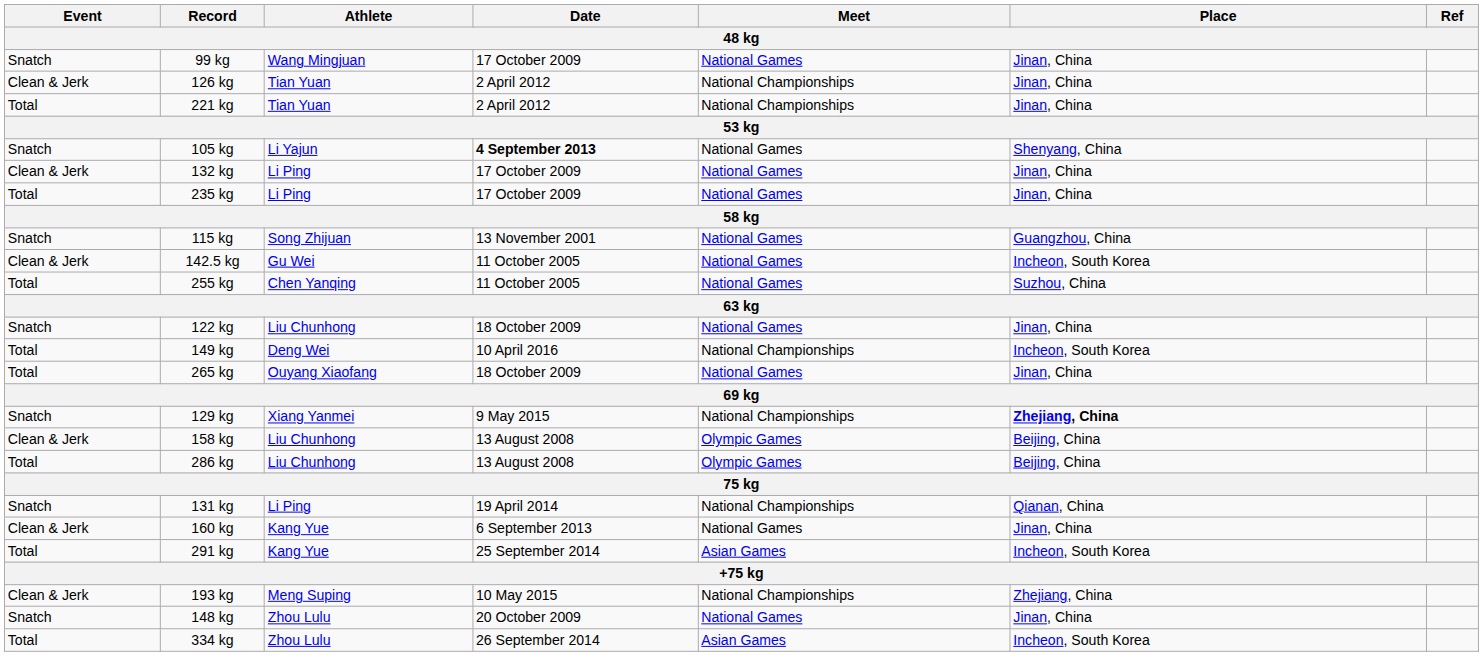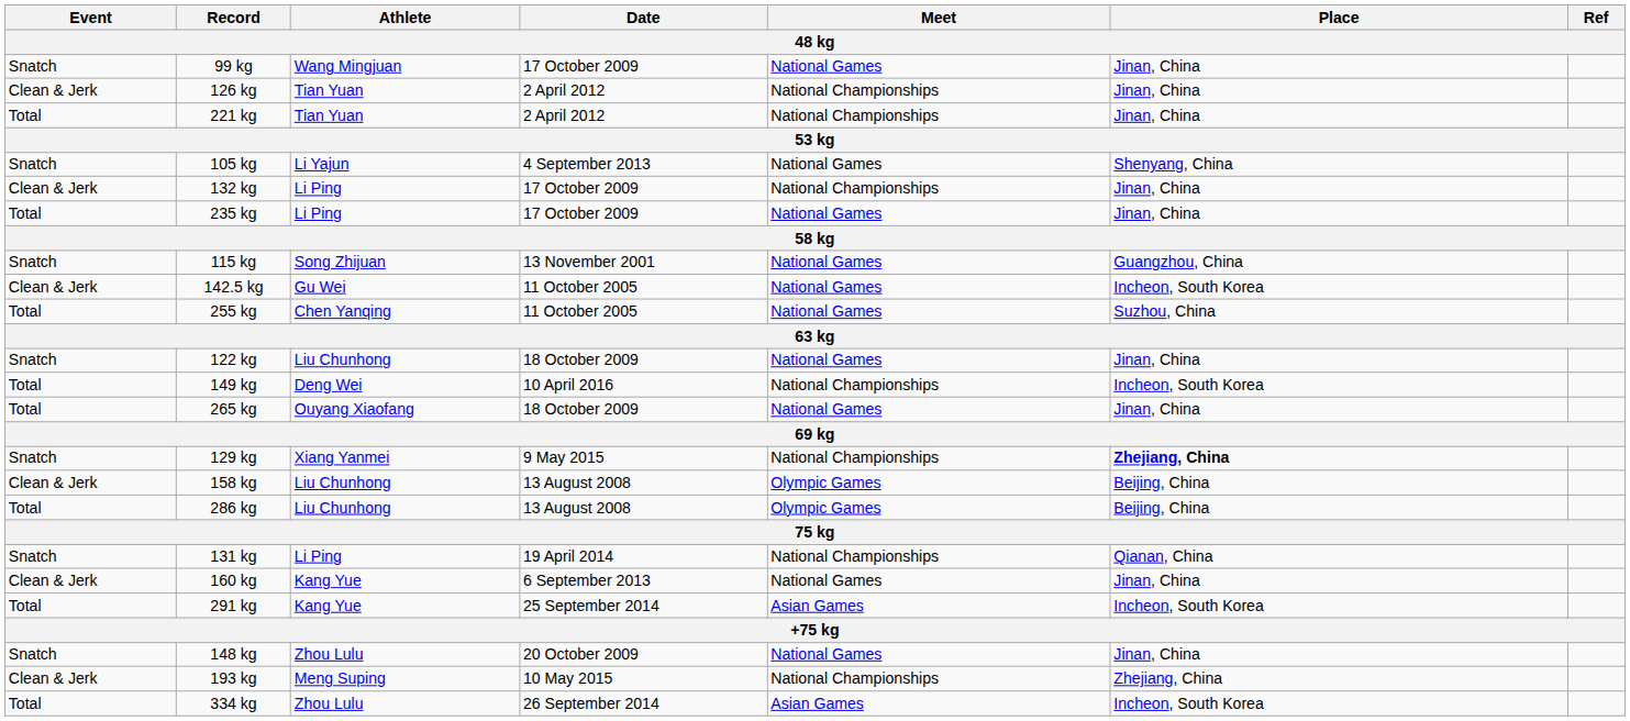105 kg | Date: bold -> normal
132 kg | Meet: National Games -> National Championships
rows swapped: 148 kg <-> 193 kg
